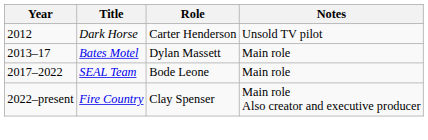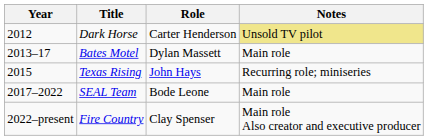Dark Horse | Notes: no background -> khaki background
+ row: 2015 | Texas Rising | John Hays | Recurring role; miniseries
